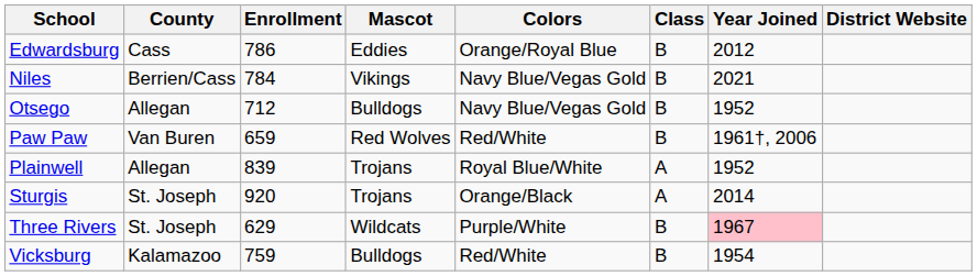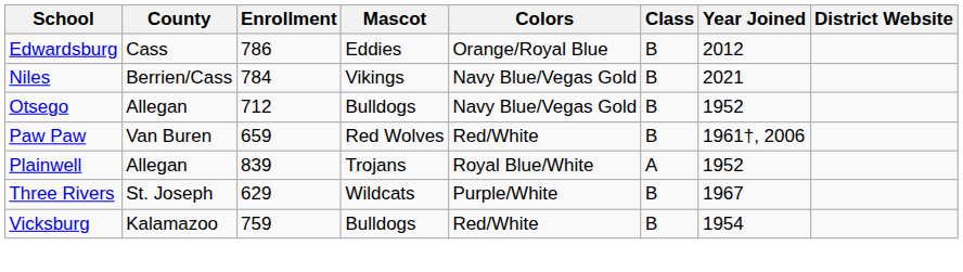- row: Sturgis | St. Joseph | 920 | Trojans | Orange/Black | A | 2014
Three Rivers | Year Joined: pink background -> no background
